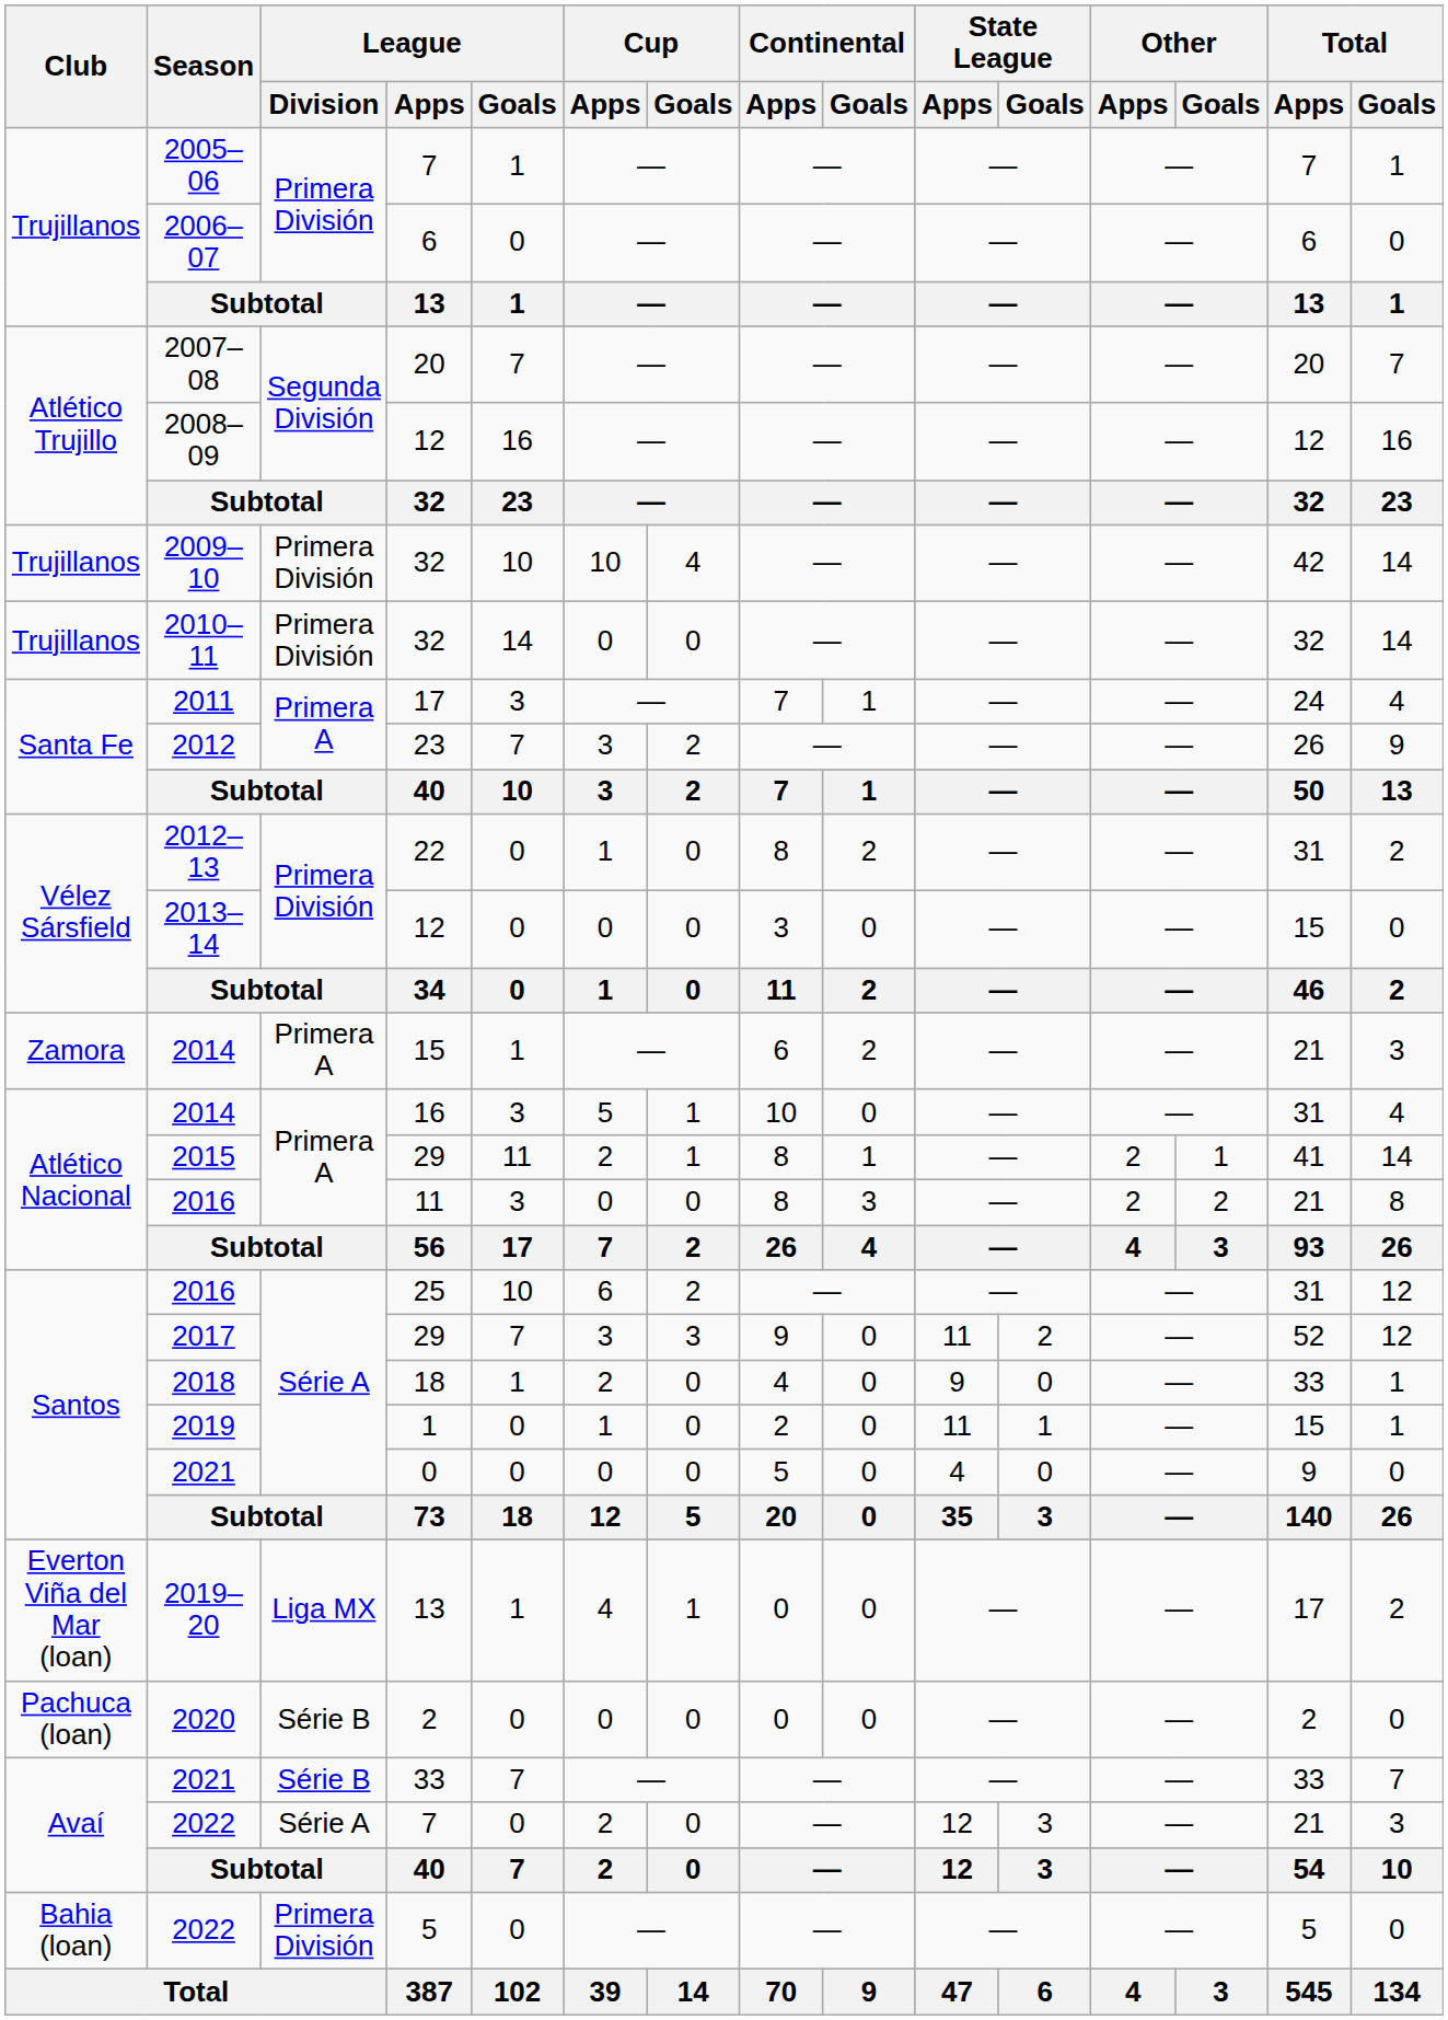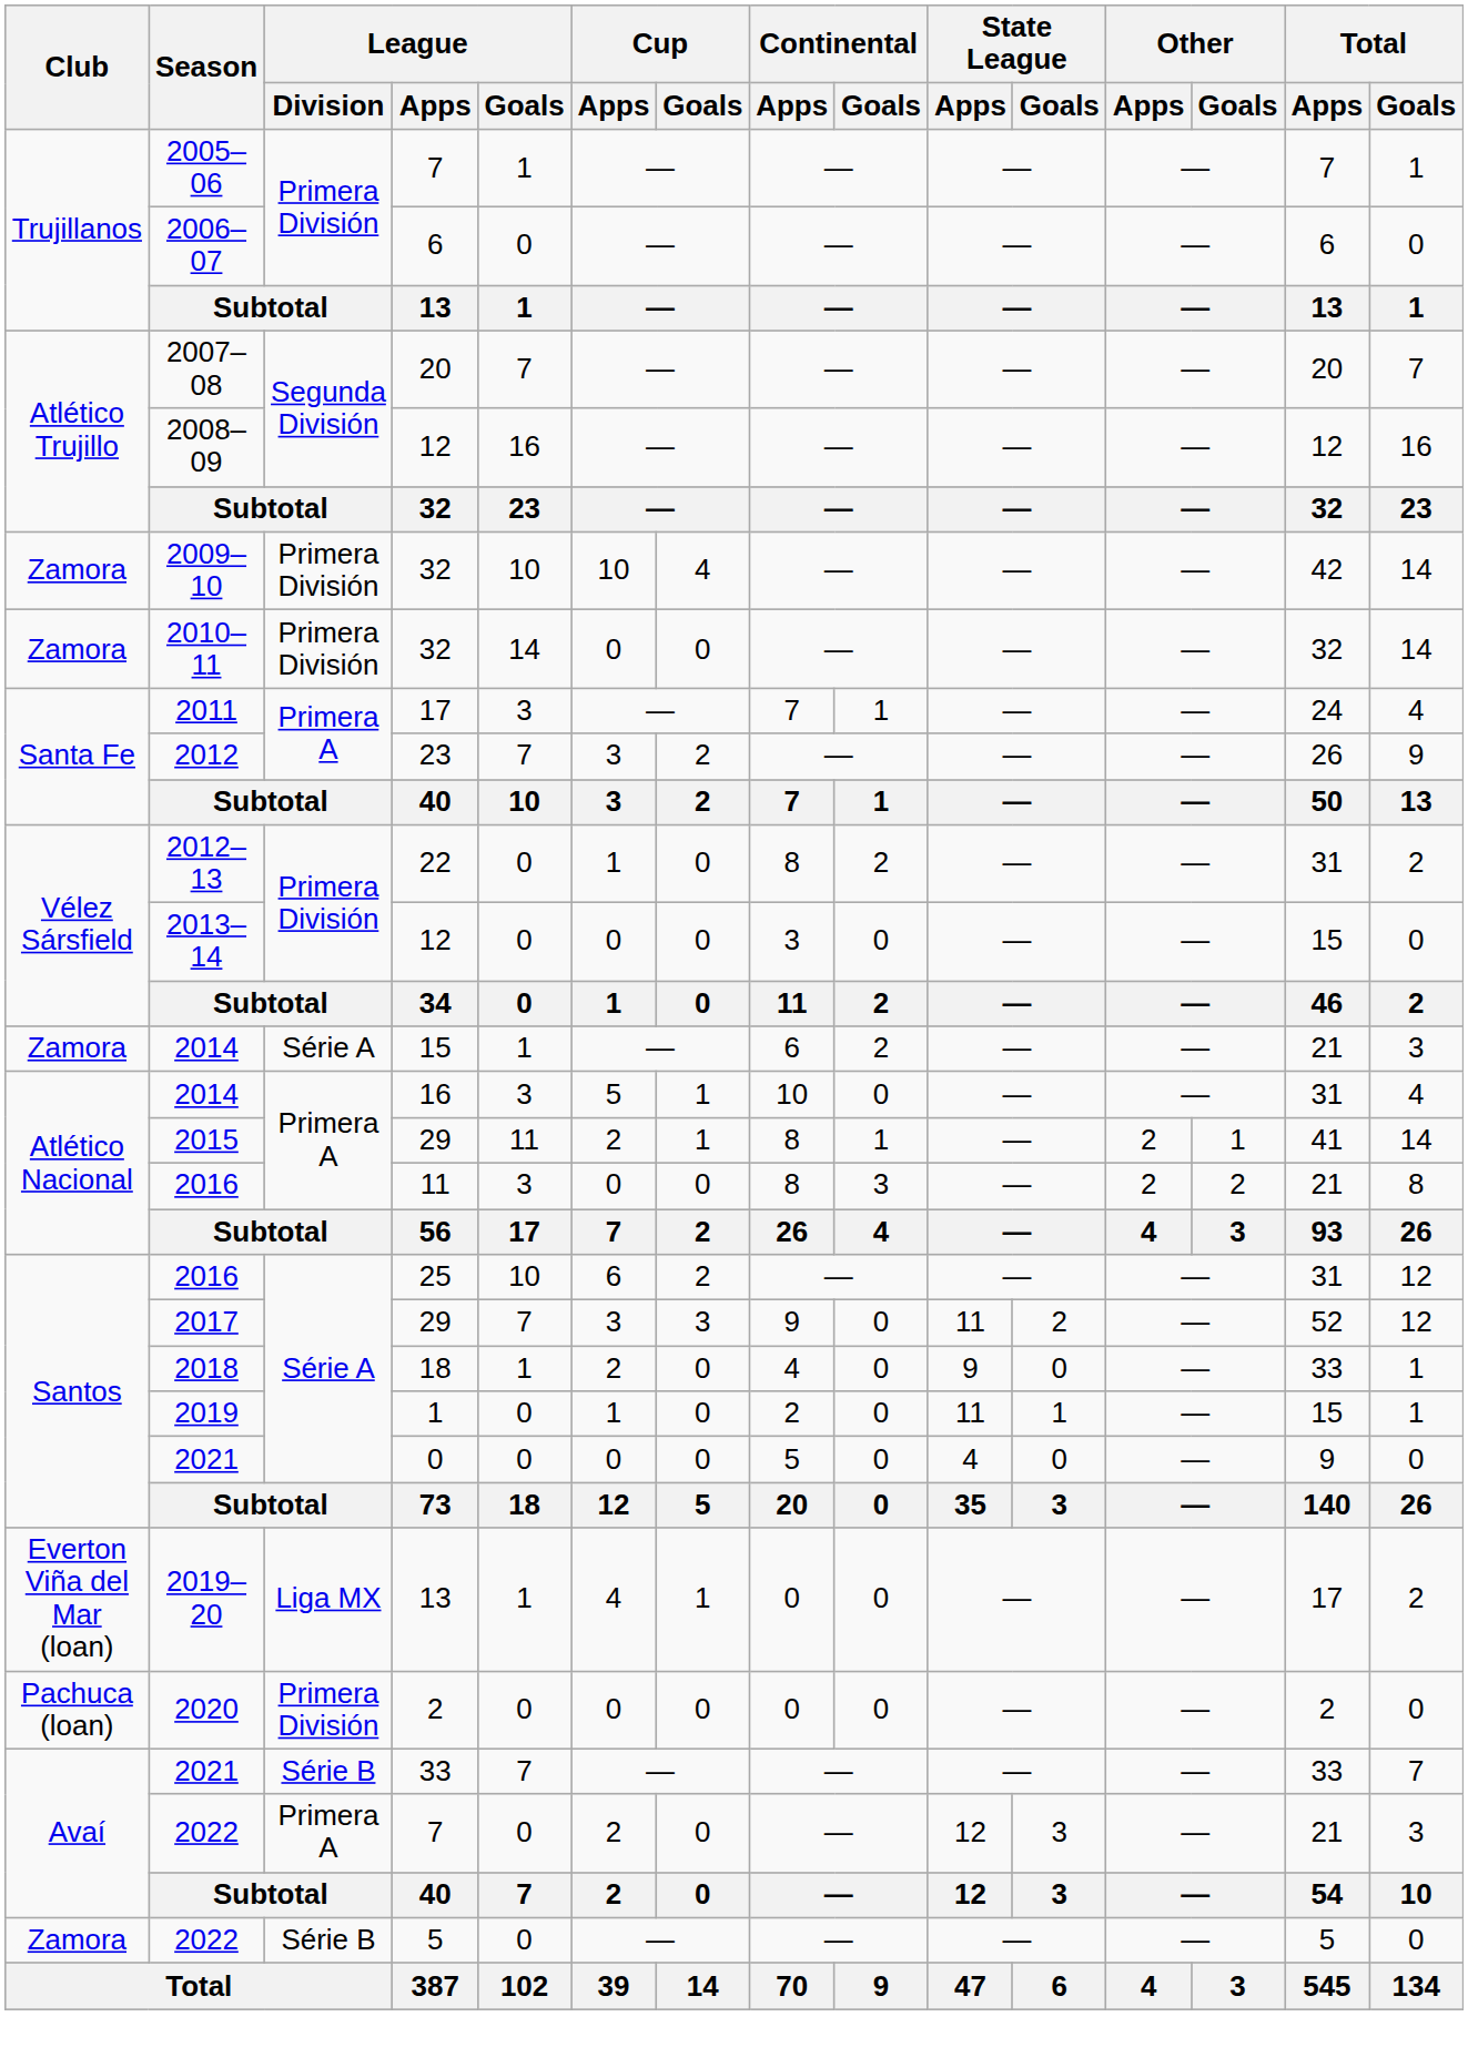2009–10 | Club: Trujillanos -> Zamora
2010–11 | Club: Trujillanos -> Zamora
2014 / 15 | League / Division: Primera A -> Série A
2020 | League / Division: Série B -> Primera División
2022 / 7 | League / Division: Série A -> Primera A
2022 / 5 | Club: Bahia (loan) -> Zamora
2022 / 5 | League / Division: Primera División -> Série B
